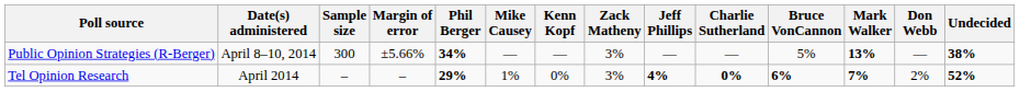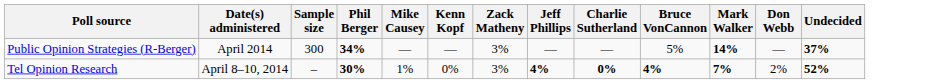- column: Margin of error | ±5.66% | –
Public Opinion Strategies (R-Berger) | Date(s) administered: April 8–10, 2014 -> April 2014
Public Opinion Strategies (R-Berger) | Mark Walker: 13% -> 14%
Public Opinion Strategies (R-Berger) | Undecided: 38% -> 37%
Tel Opinion Research | Date(s) administered: April 2014 -> April 8–10, 2014
Tel Opinion Research | Phil Berger: 29% -> 30%
Tel Opinion Research | Bruce VonCannon: 6% -> 4%
